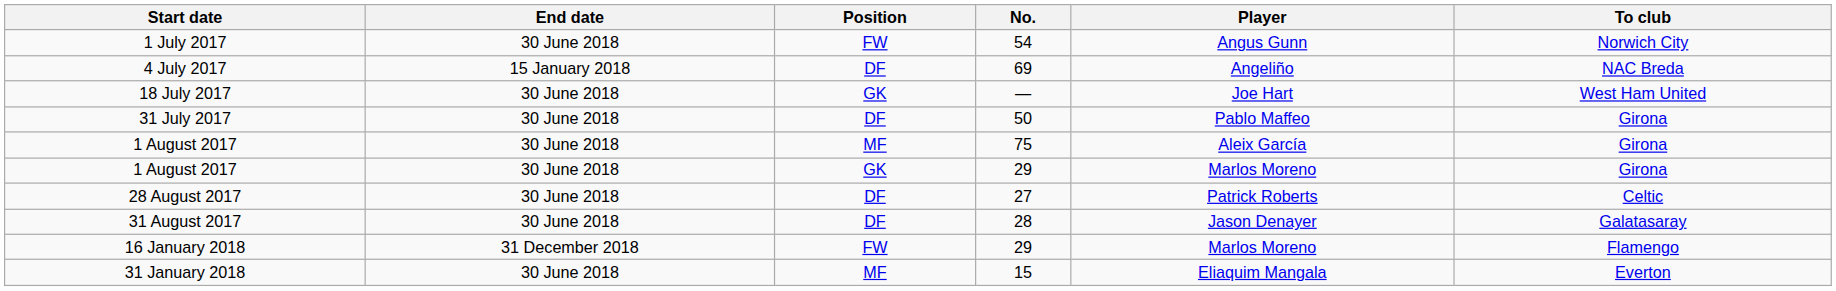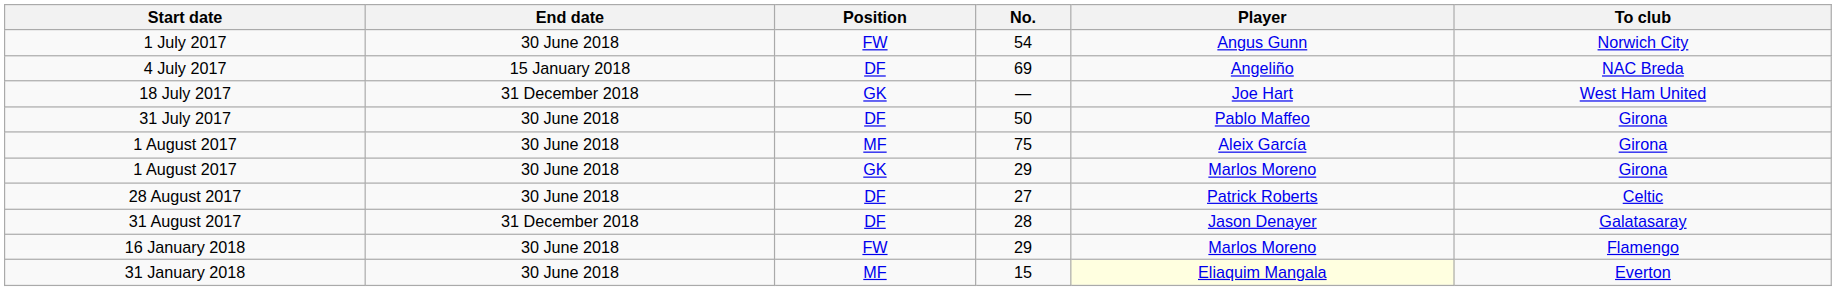18 July 2017 | End date: 30 June 2018 -> 31 December 2018
31 August 2017 | End date: 30 June 2018 -> 31 December 2018
16 January 2018 | End date: 31 December 2018 -> 30 June 2018
31 January 2018 | Player: no background -> lightyellow background
